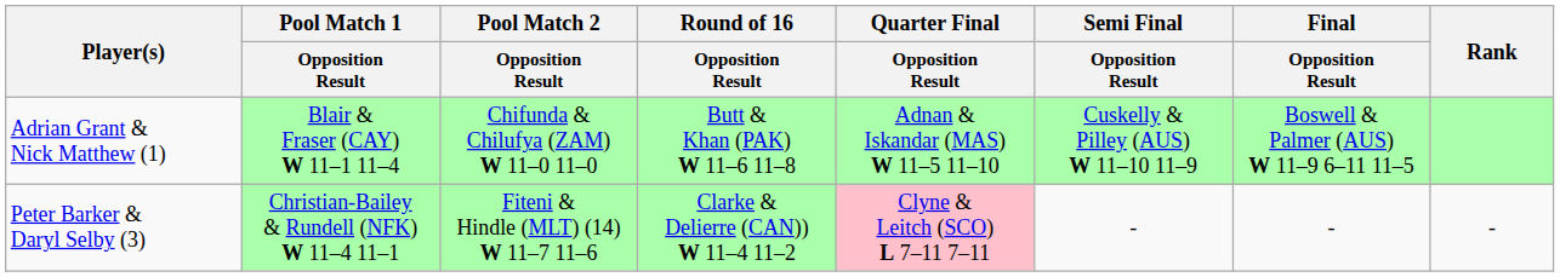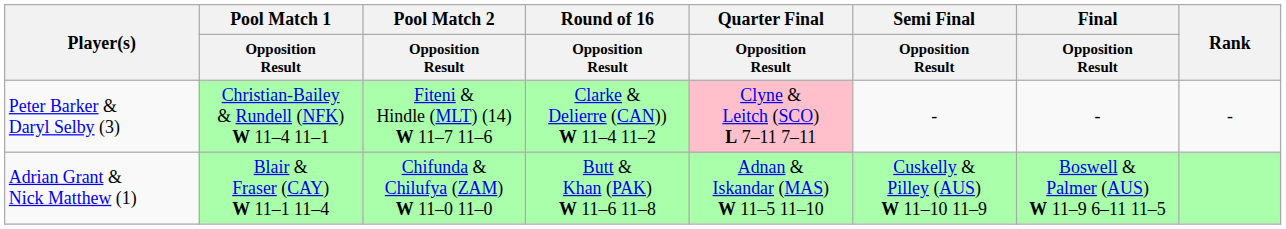rows swapped: Adrian Grant & Nick Matthew (1) <-> Peter Barker & Daryl Selby (3)
